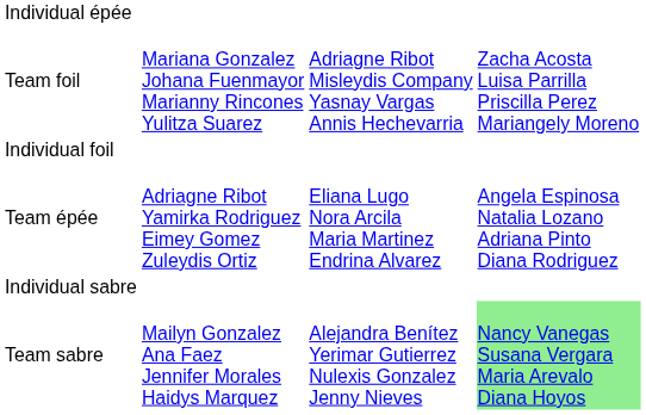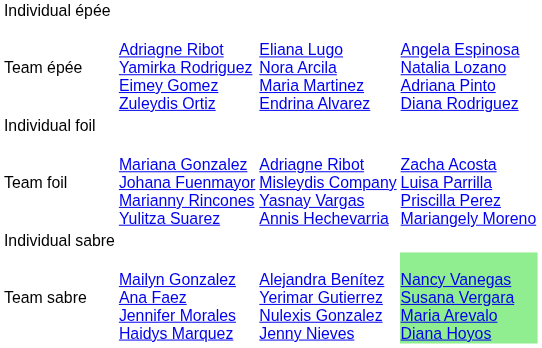rows swapped: Team épée <-> Team foil
